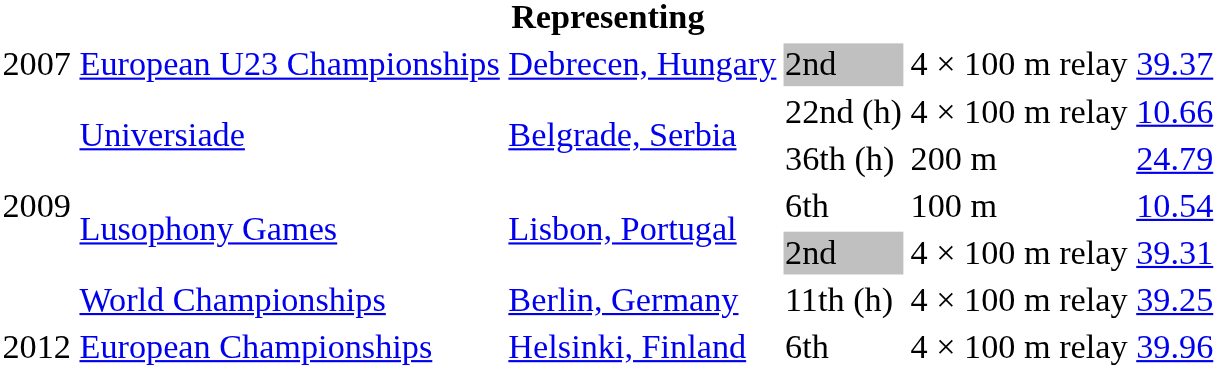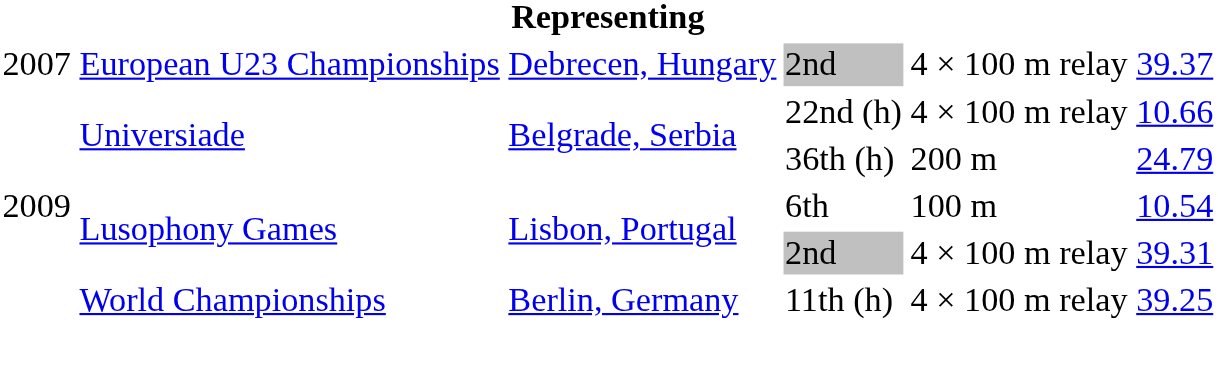- row: 2012 | European Championships | Helsinki, Finland | 6th | 4 × 100 m relay | 39.96
